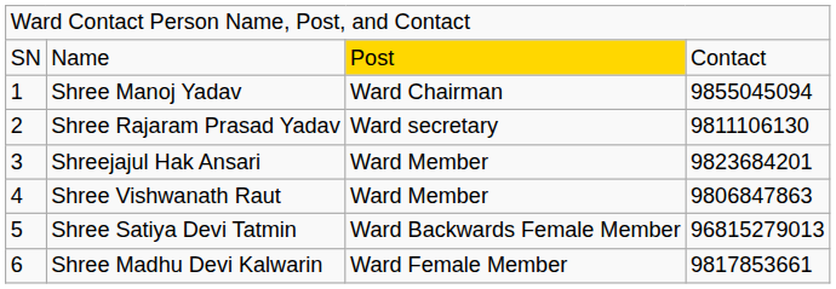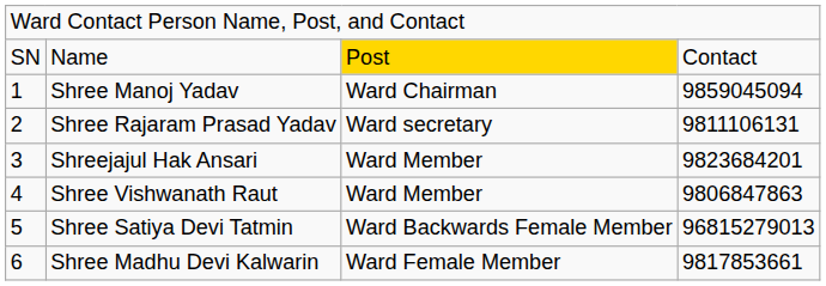Shree Manoj Yadav | column 4: 9855045094 -> 9859045094
Shree Rajaram Prasad Yadav | column 4: 9811106130 -> 9811106131
